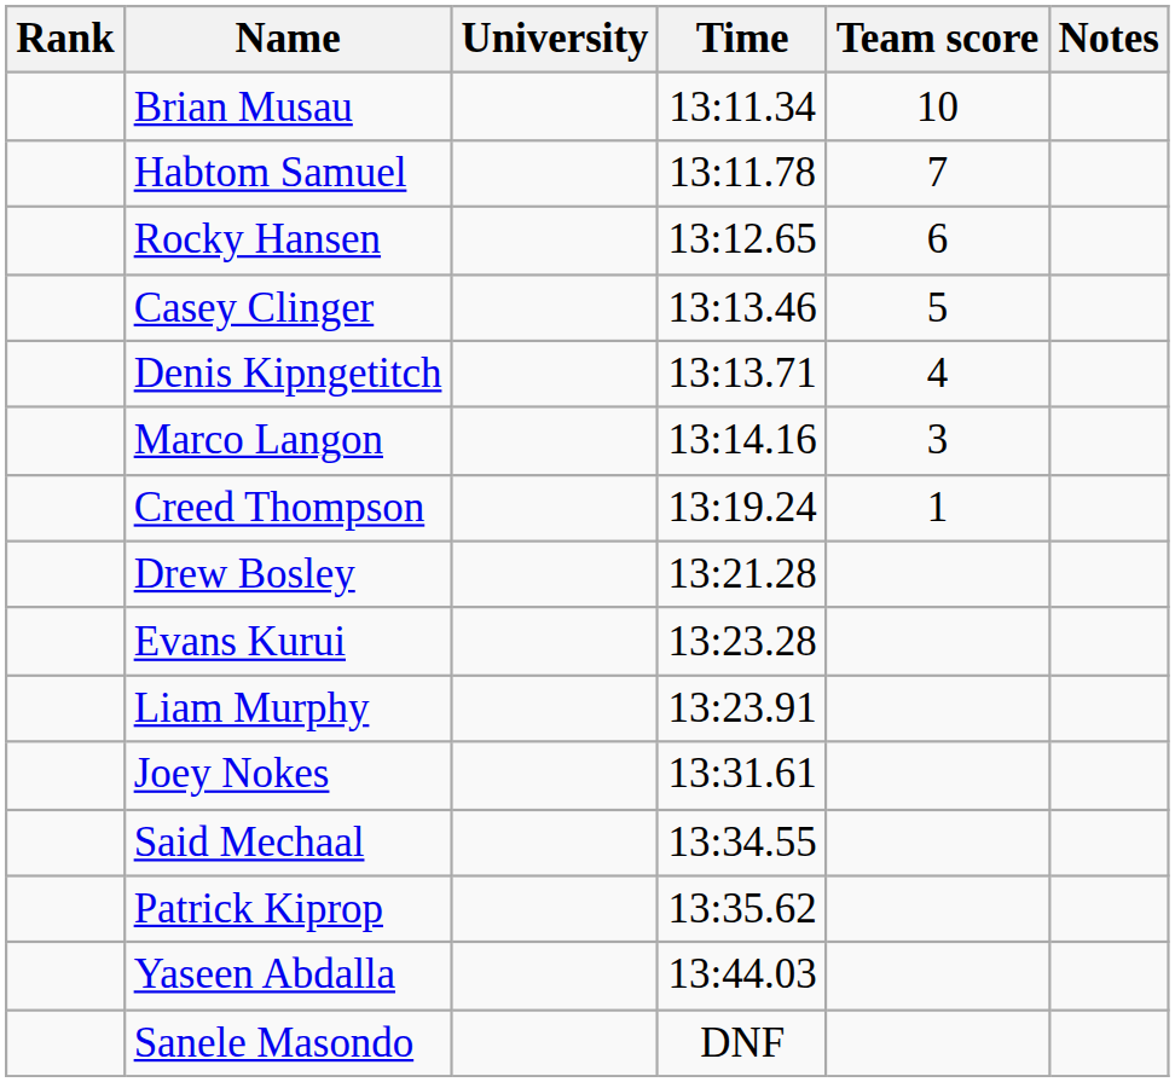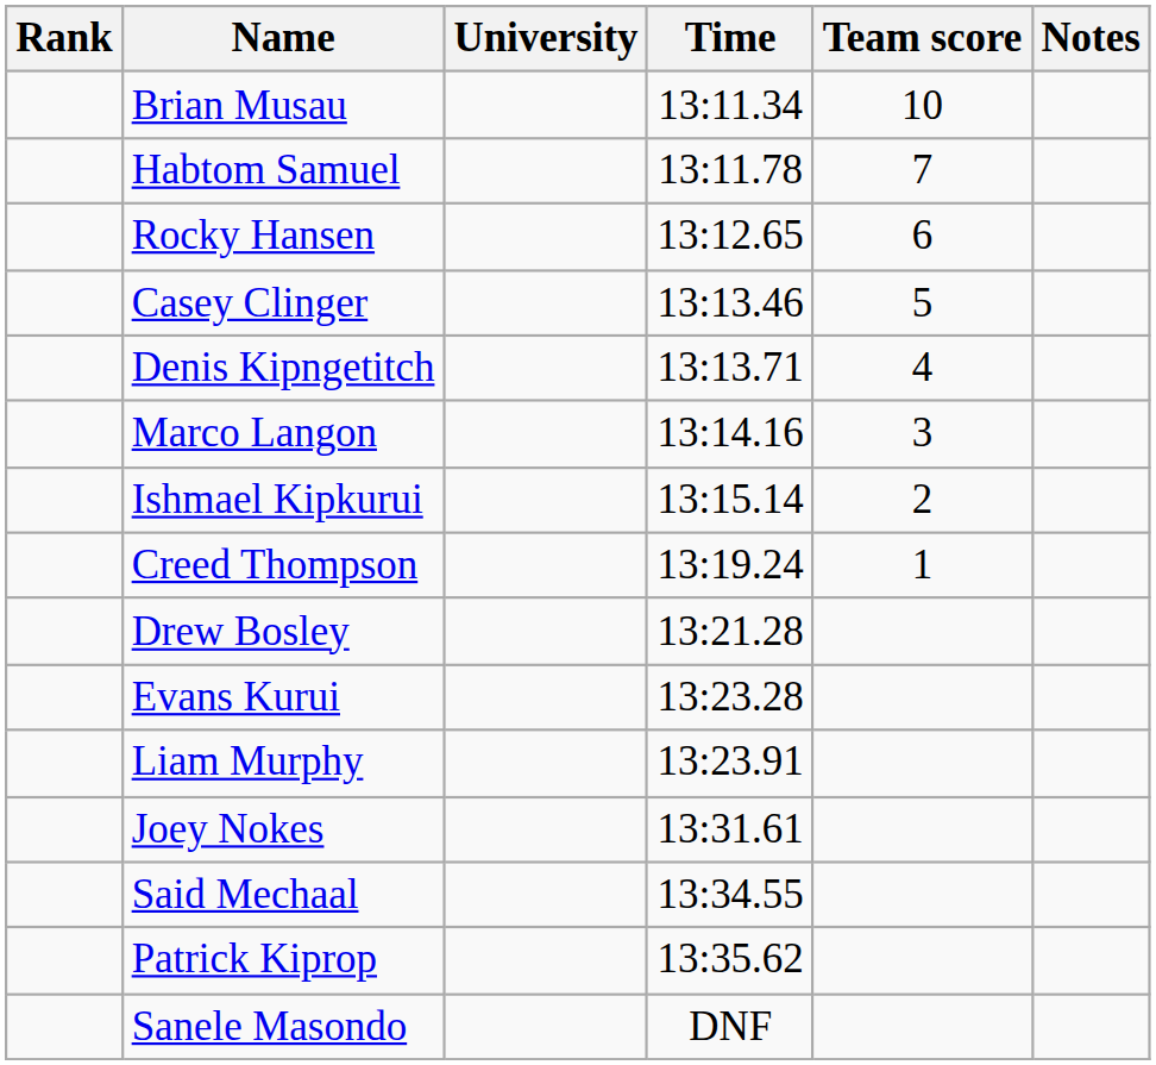+ row: Ishmael Kipkurui | 13:15.14 | 2
- row: Yaseen Abdalla | 13:44.03
